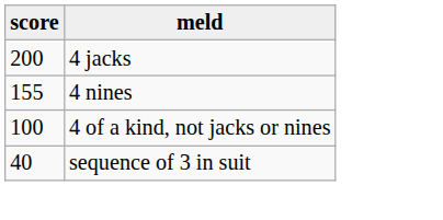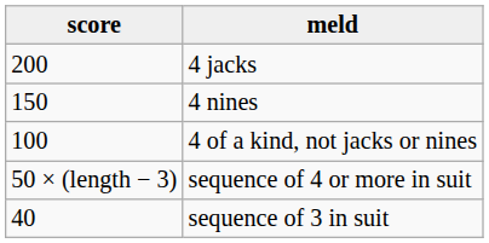4 nines | score: 155 -> 150
+ row: 50 × (length − 3) | sequence of 4 or more in suit
